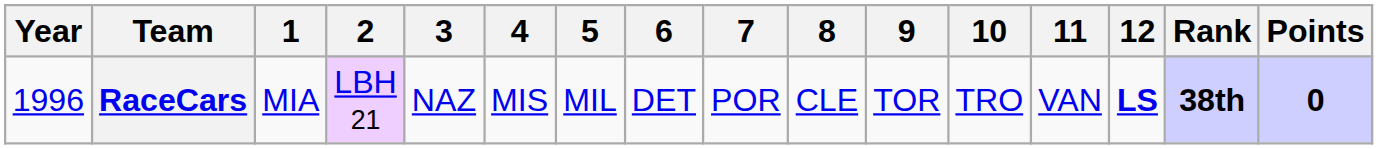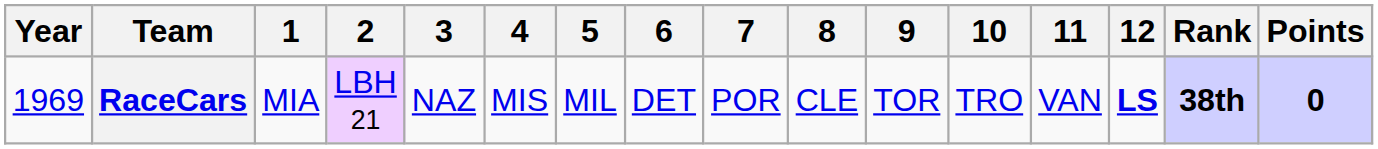RaceCars | Year: 1996 -> 1969
